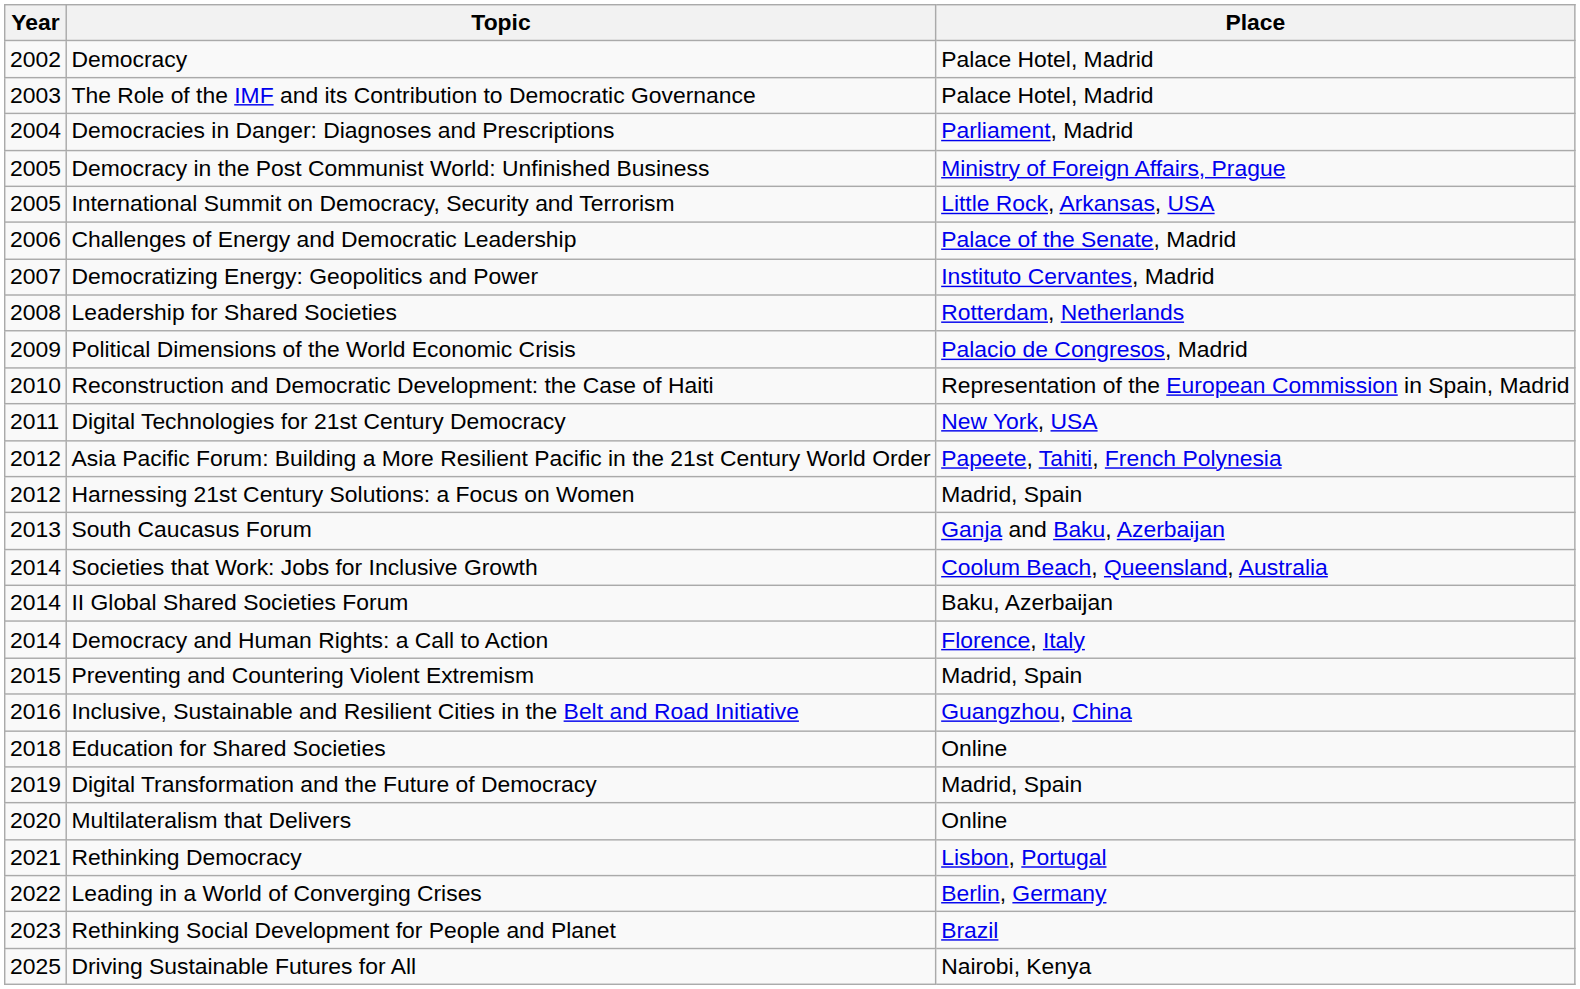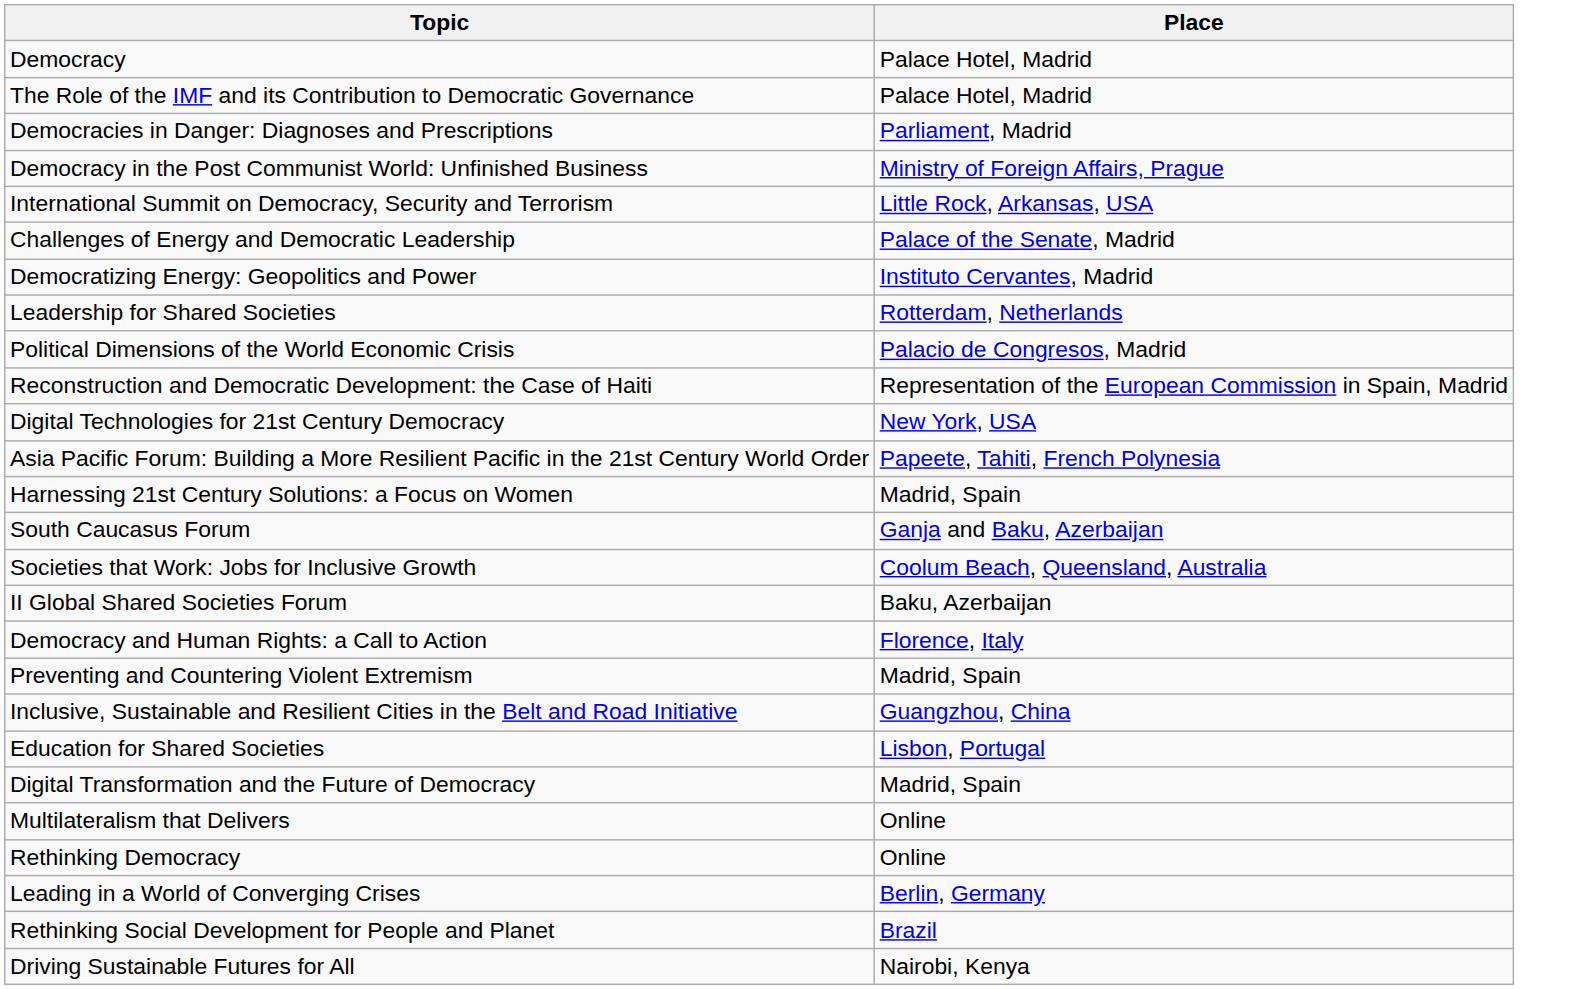- column: Year | 2002 | 2003 | 2004 | 2005 | 2005 | 2006 | 2007 | 2008 | 2009 | 2010 | 2011 | 2012 | 2012 | 2013 | 2014 | 2014 | 2014 | 2015 | 2016 | 2018 | 2019 | 2020 | 2021 | 2022 | 2023 | 2025
Education for Shared Societies | Place: Online -> Lisbon, Portugal
Rethinking Democracy | Place: Lisbon, Portugal -> Online
